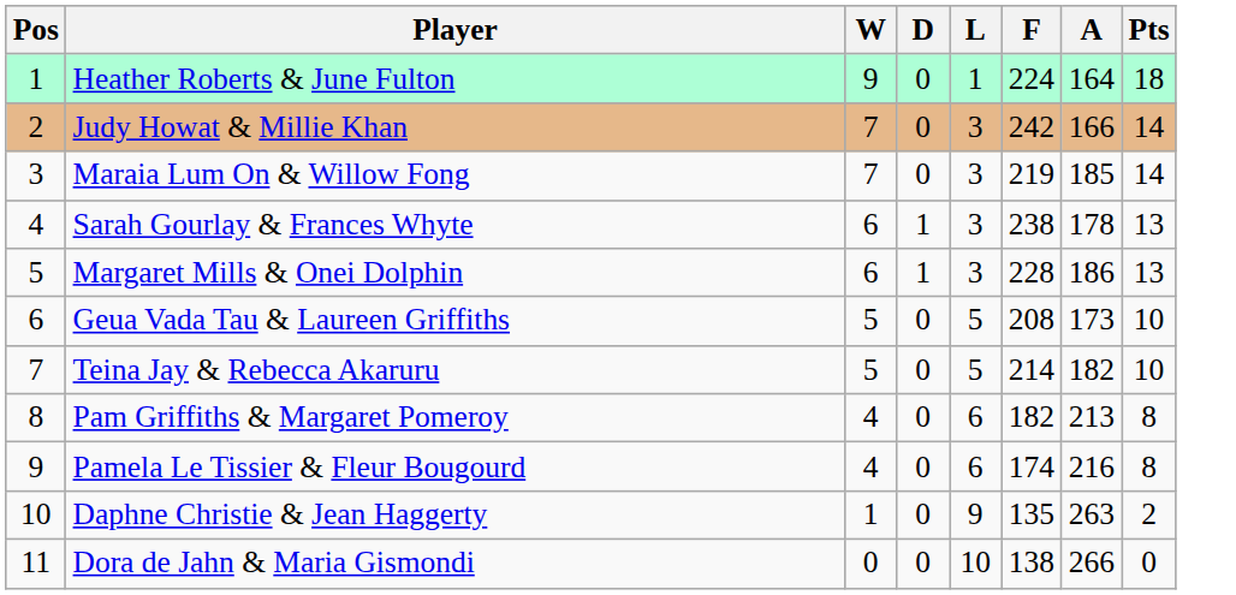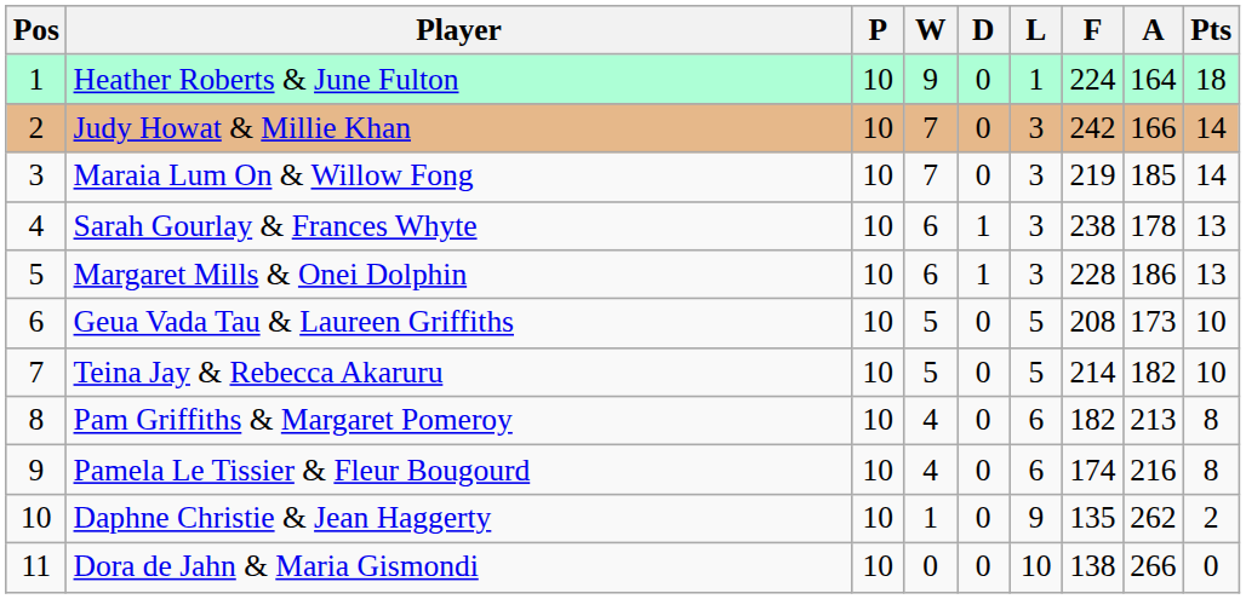+ column: P | 10 | 10 | 10 | 10 | 10 | 10 | 10 | 10 | 10 | 10 | 10
Daphne Christie & Jean Haggerty | A: 263 -> 262
